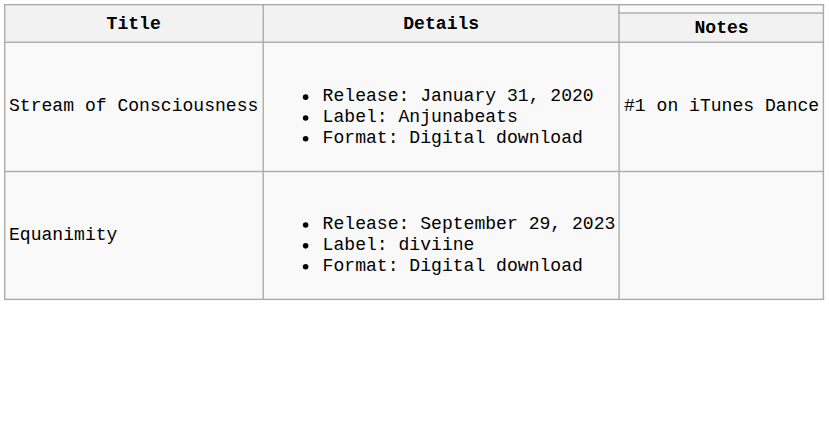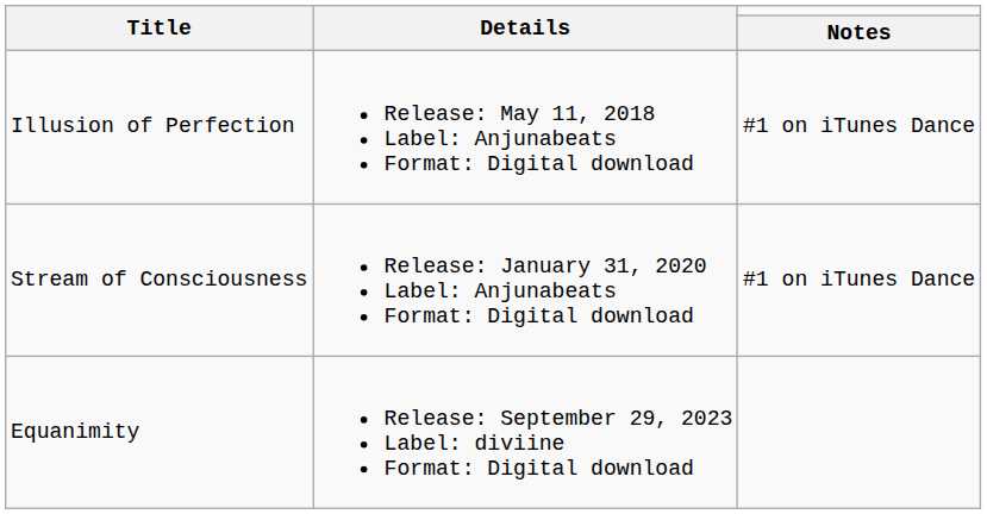+ row: Illusion of Perfection | Release: May 11, 2018 Label: Anjunabeats Format: Digital download | #1 on iTunes Dance
